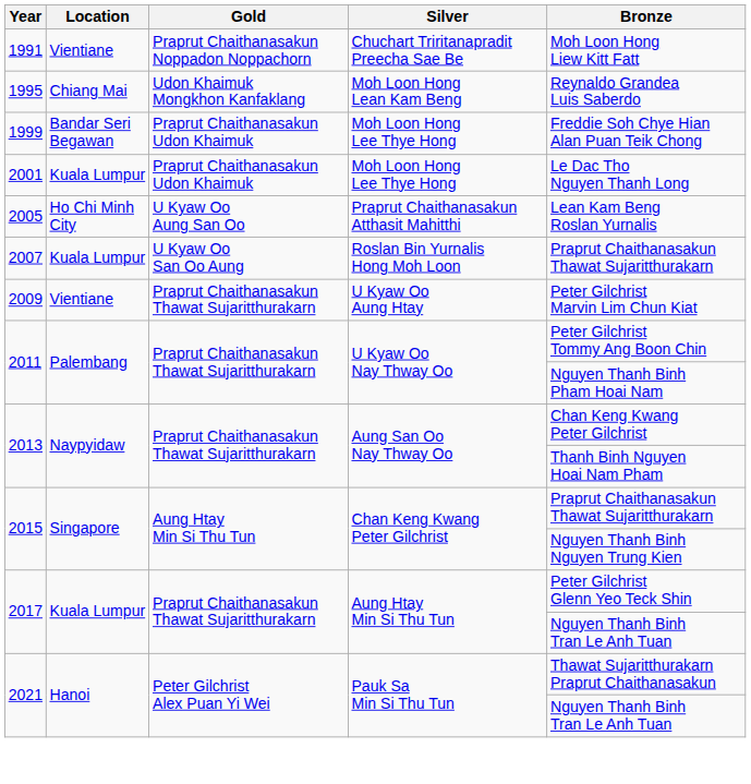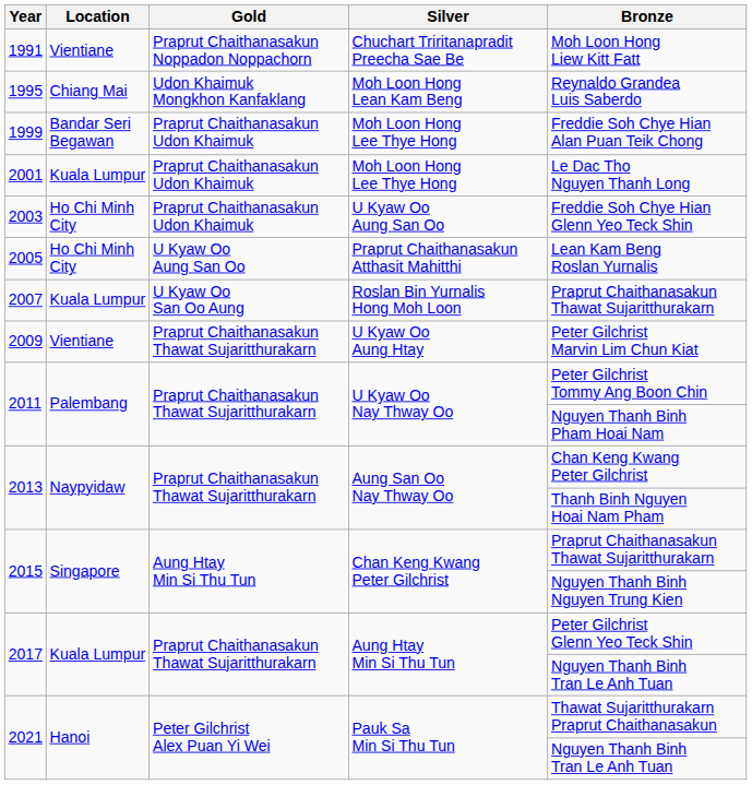+ row: 2003 | Ho Chi Minh City | Praprut Chaithanasakun Udon Khaimuk | U Kyaw Oo Aung San Oo | Freddie Soh Chye Hian Glenn Yeo Teck Shin
